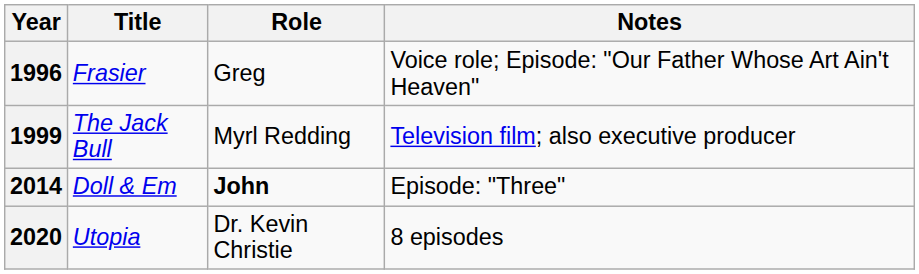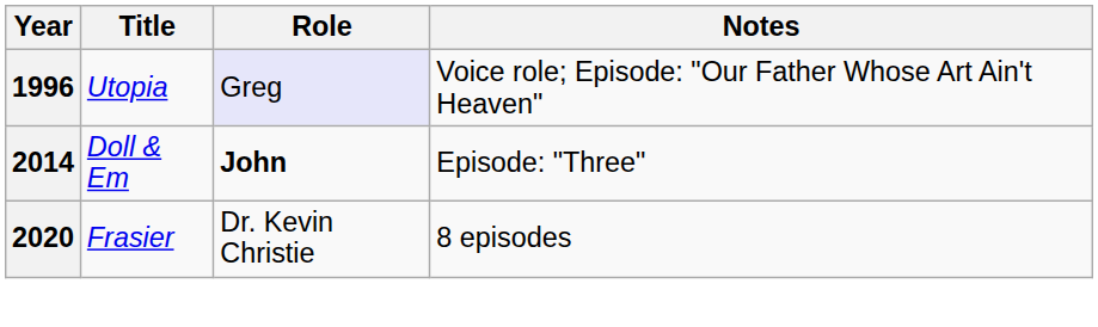1996 | Title: Frasier -> Utopia
1996 | Role: no background -> lavender background
- row: 1999 | The Jack Bull | Myrl Redding | Television film; also executive producer
2020 | Title: Utopia -> Frasier
